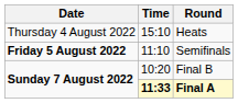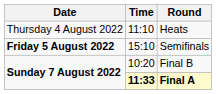Heats | Time: 15:10 -> 11:10
Semifinals | Time: 11:10 -> 15:10
